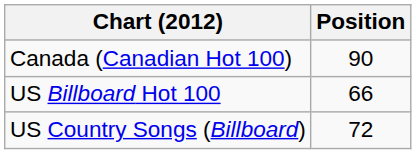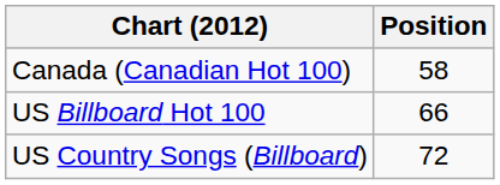Canada (Canadian Hot 100) | Position: 90 -> 58
